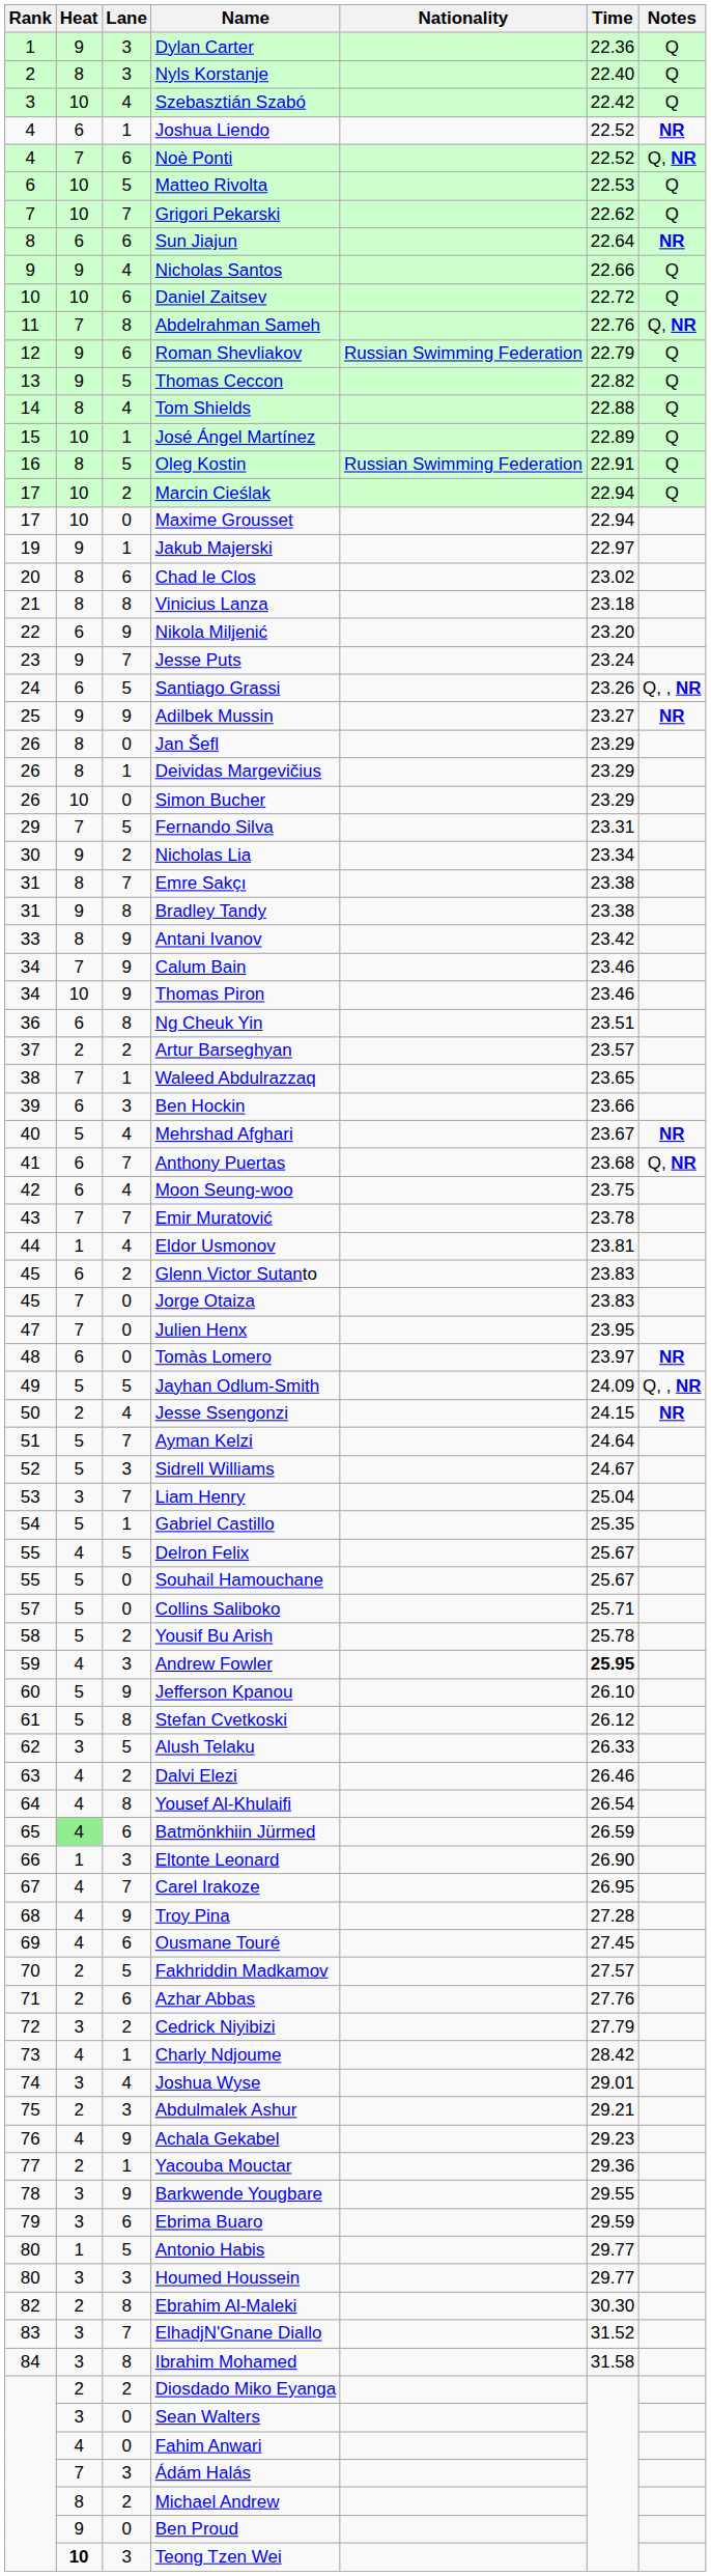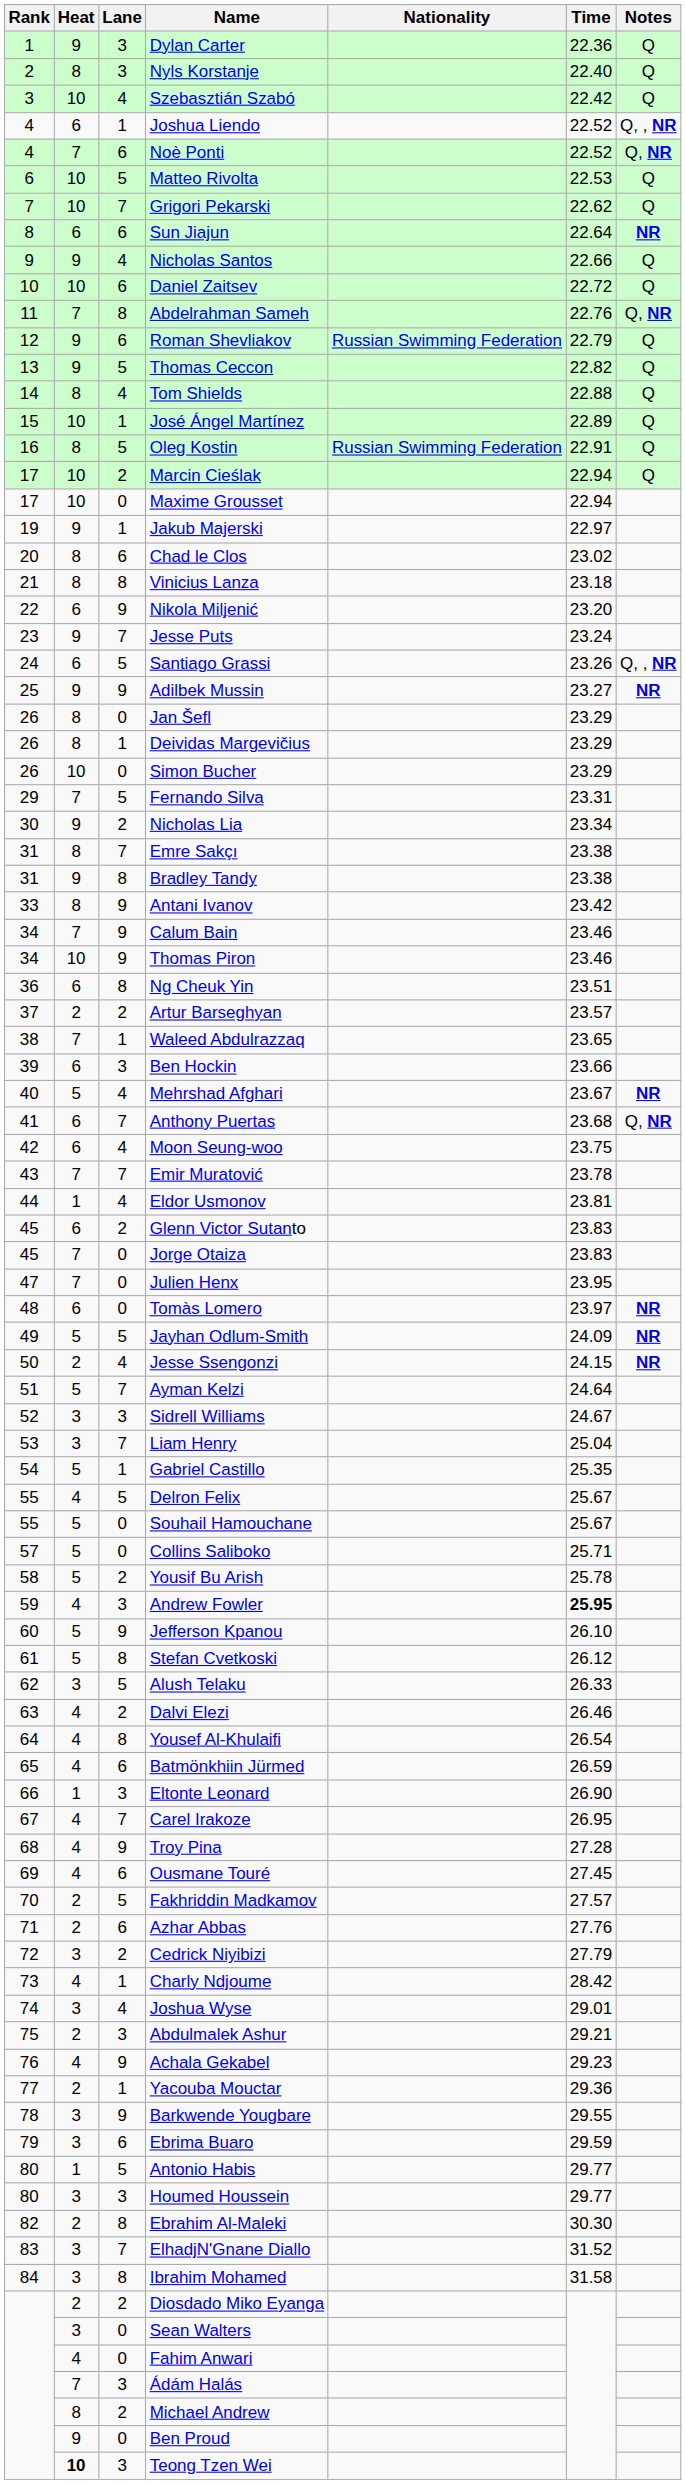Joshua Liendo | Notes: NR -> Q, , NR
Jayhan Odlum-Smith | Notes: Q, , NR -> NR
Sidrell Williams | Heat: 5 -> 3
Batmönkhiin Jürmed | Heat: lightgreen background -> no background
